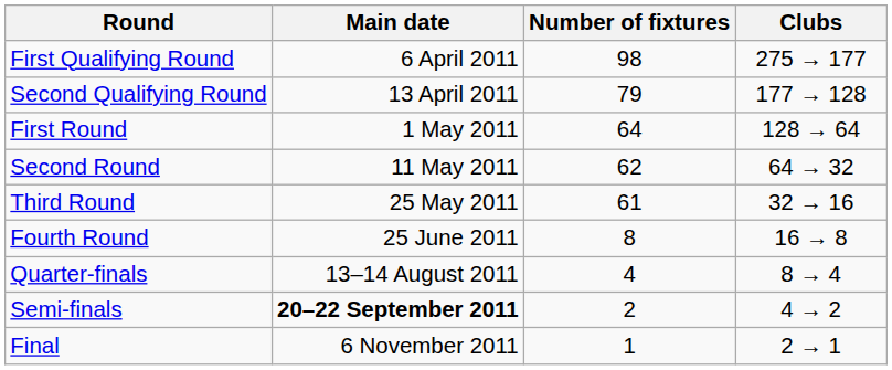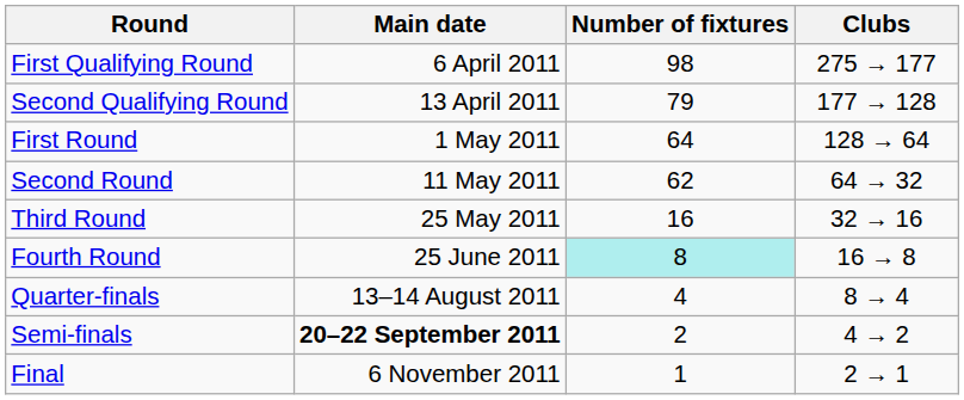Third Round | Number of fixtures: 61 -> 16
Fourth Round | Number of fixtures: no background -> paleturquoise background
